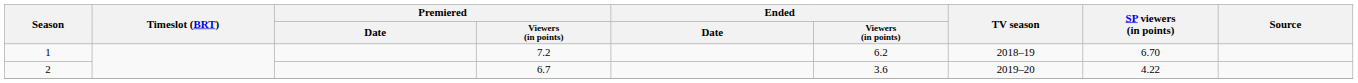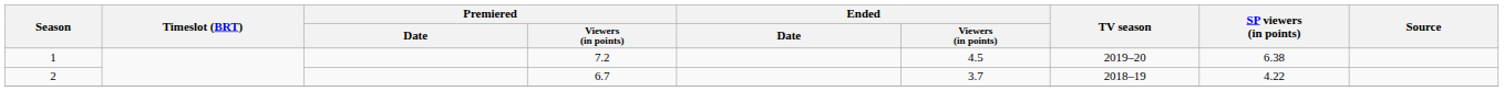1 | Ended / Viewers (in points): 6.2 -> 4.5
1 | TV season: 2018–19 -> 2019–20
1 | SP viewers (in points): 6.70 -> 6.38
2 | Ended / Viewers (in points): 3.6 -> 3.7
2 | TV season: 2019–20 -> 2018–19
